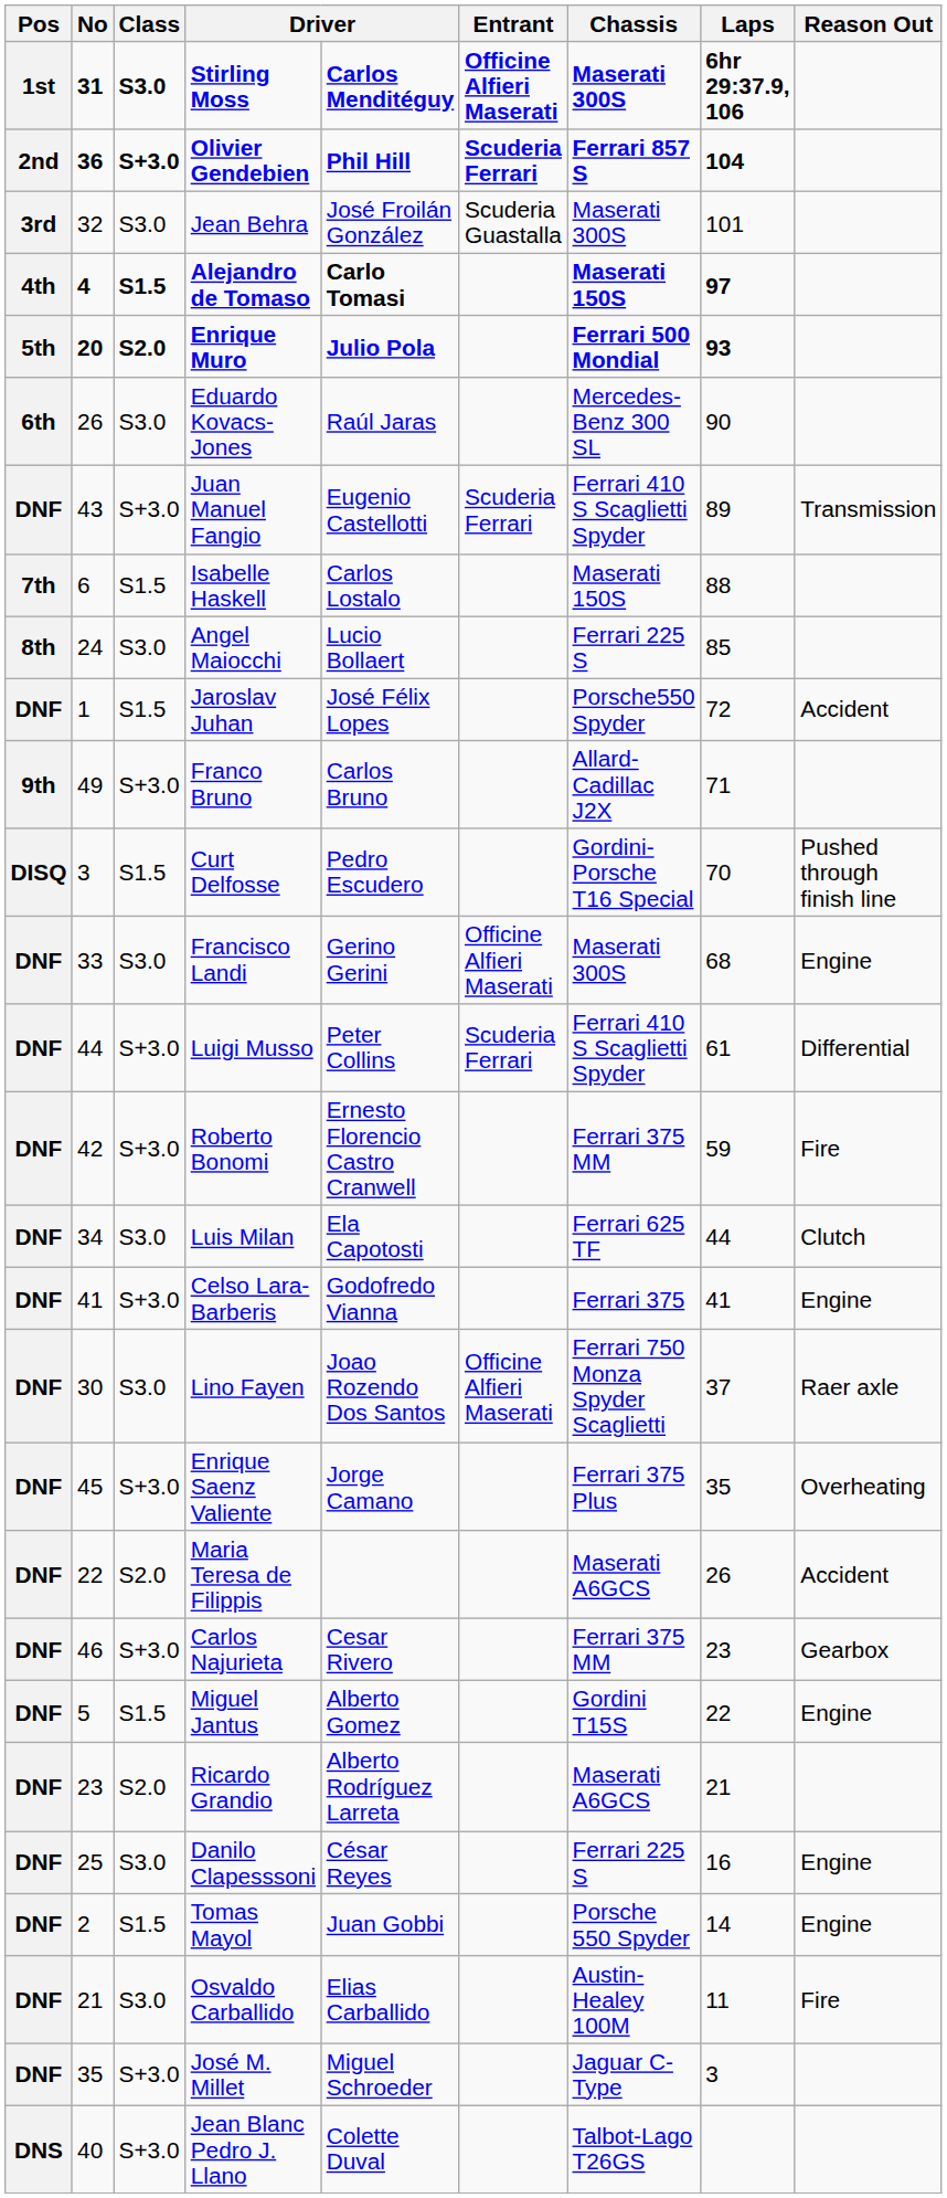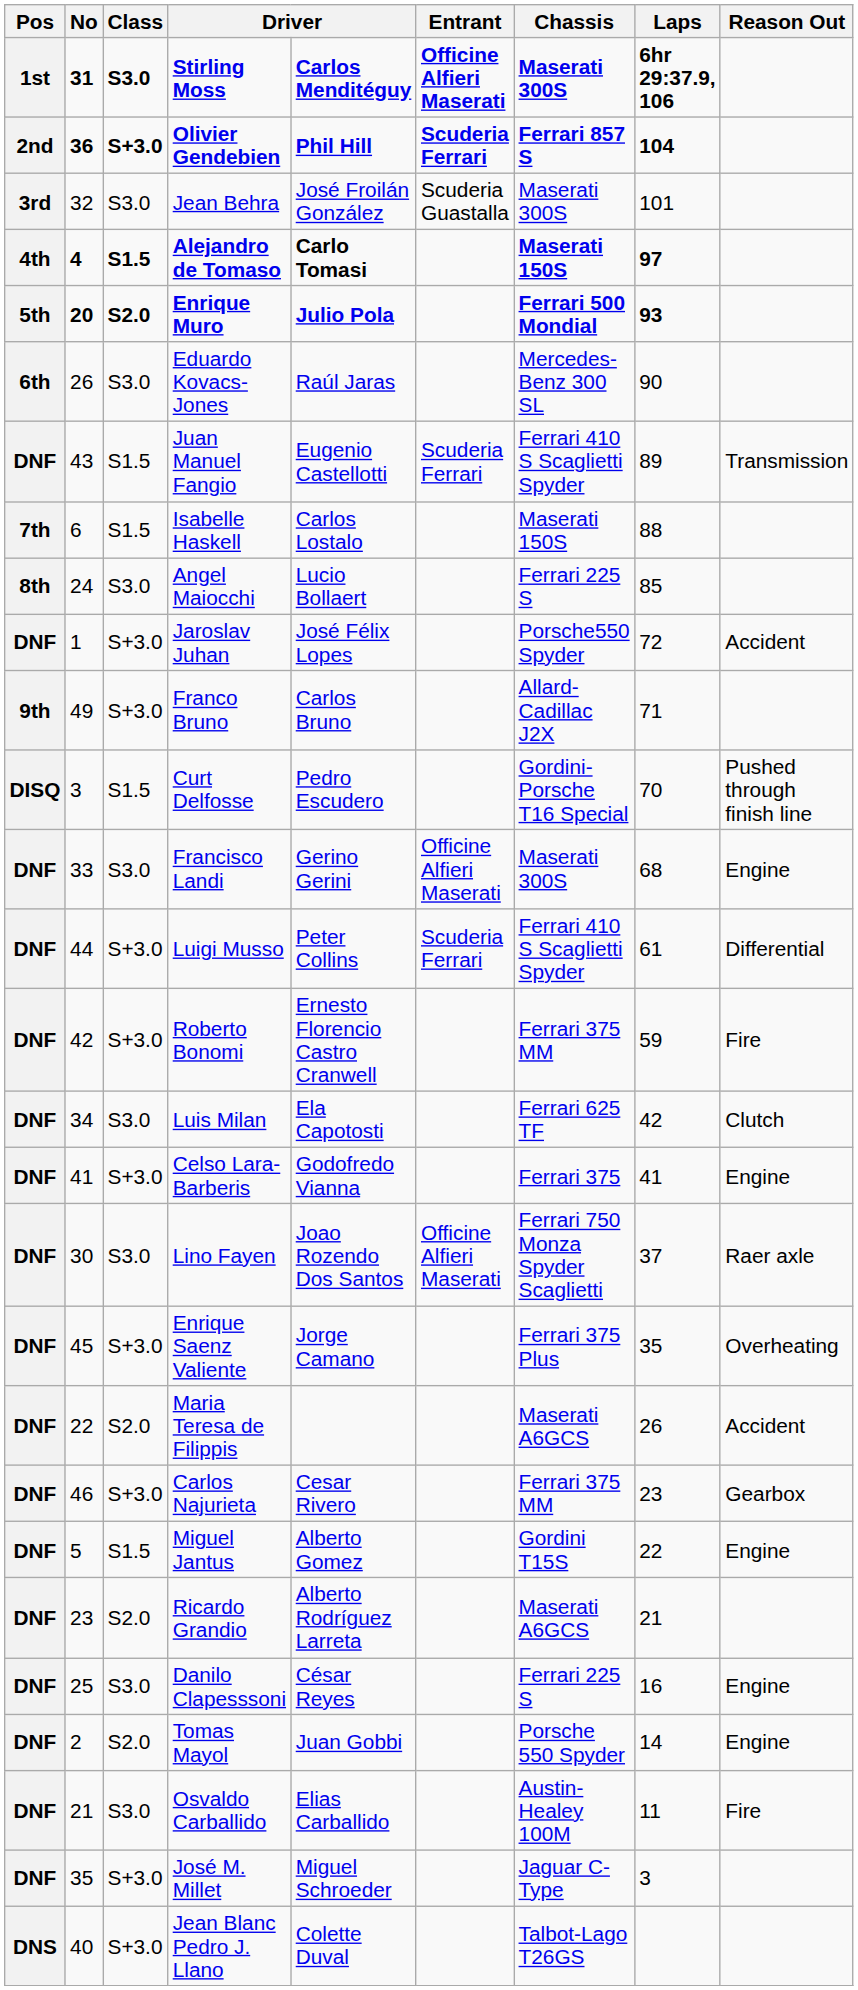Juan Manuel Fangio | Class: S+3.0 -> S1.5
Jaroslav Juhan | Class: S1.5 -> S+3.0
Luis Milan | Laps: 44 -> 42
Tomas Mayol | Class: S1.5 -> S2.0
